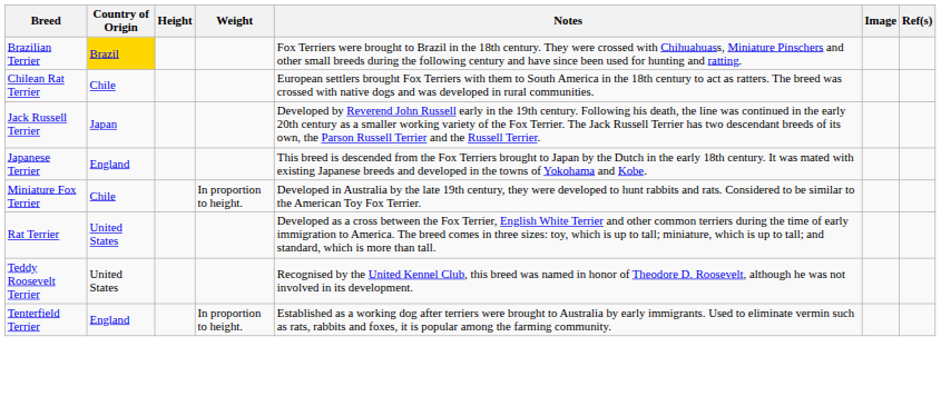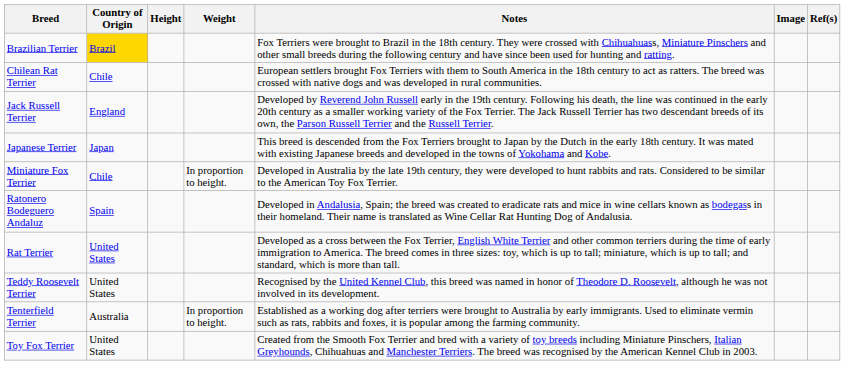Jack Russell Terrier | Country of Origin: Japan -> England
Japanese Terrier | Country of Origin: England -> Japan
+ row: Ratonero Bodeguero Andaluz | Spain | Developed in Andalusia, Spain; the breed was created to eradicate rats and mice in wine cellars known as bodegass in their homeland. Their name is translated as Wine Cellar Rat Hunting Dog of Andalusia.
Tenterfield Terrier | Country of Origin: England -> Australia
+ row: Toy Fox Terrier | United States | Created from the Smooth Fox Terrier and bred with a variety of toy breeds including Miniature Pinschers, Italian Greyhounds, Chihuahuas and Manchester Terriers. The breed was recognised by the American Kennel Club in 2003.
